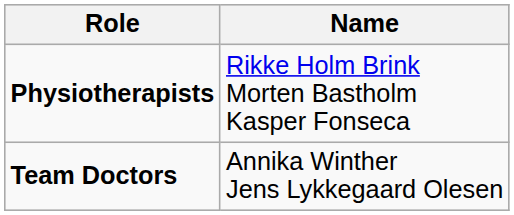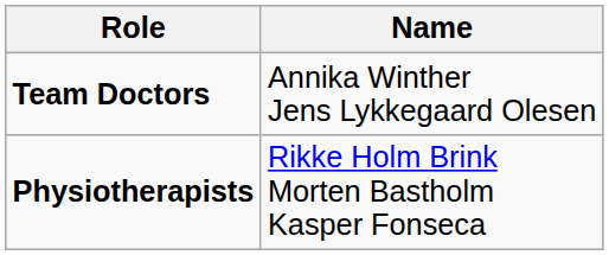rows swapped: Team Doctors <-> Physiotherapists
